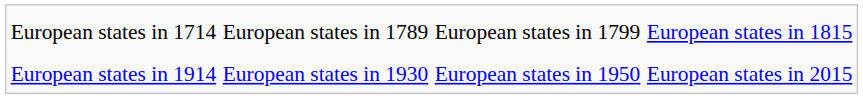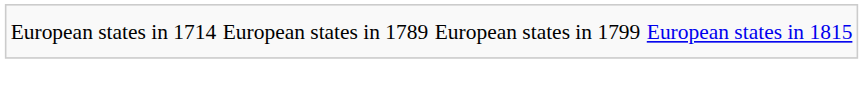- row: European states in 1914 | European states in 1930 | European states in 1950 | European states in 2015
